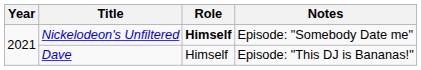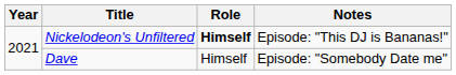Nickelodeon's Unfiltered | Notes: Episode: "Somebody Date me" -> Episode: "This DJ is Bananas!"
Dave | Notes: Episode: "This DJ is Bananas!" -> Episode: "Somebody Date me"
